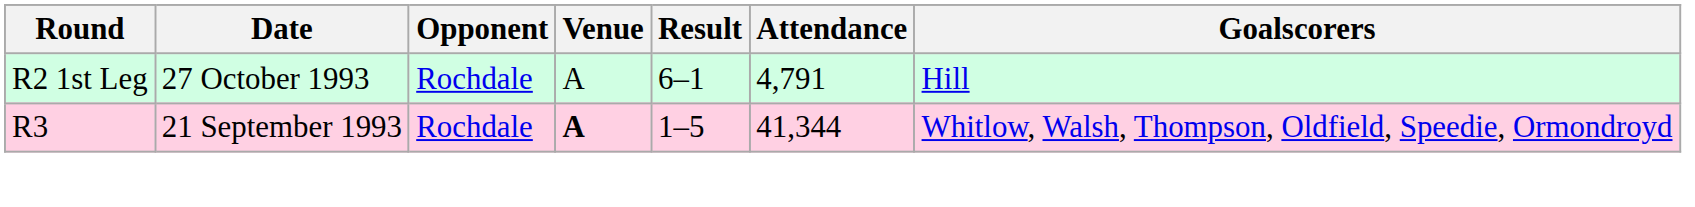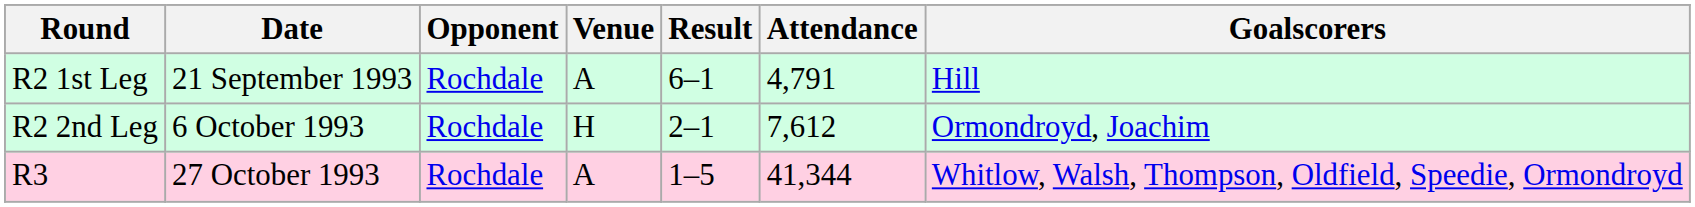R2 1st Leg | Date: 27 October 1993 -> 21 September 1993
+ row: R2 2nd Leg | 6 October 1993 | Rochdale | H | 2–1 | 7,612 | Ormondroyd, Joachim
R3 | Date: 21 September 1993 -> 27 October 1993
R3 | Venue: bold -> normal
